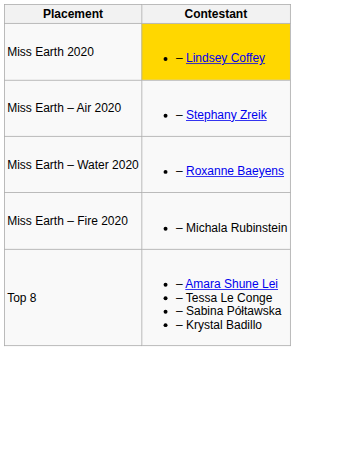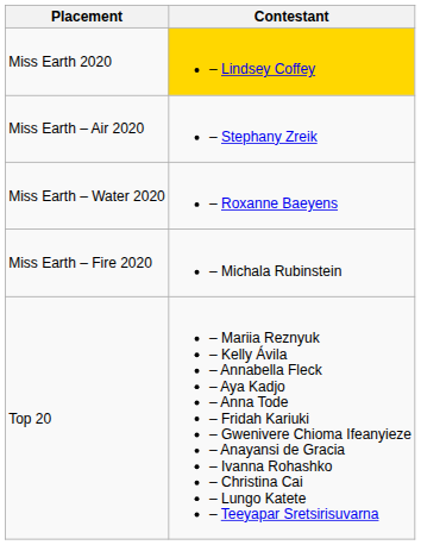- row: Top 8 | – Amara Shune Lei – Tessa Le Conge – Sabina Półtawska – Krystal Badillo
+ row: Top 20 | – Mariia Reznyuk – Kelly Ávila – Annabella Fleck – Aya Kadjo – Anna Tode – Fridah Kariuki – Gwenivere Chioma Ifeanyieze – Anayansi de Gracia – Ivanna Rohashko – Christina Cai – Lungo Katete – Teeyapar Sretsirisuvarna
